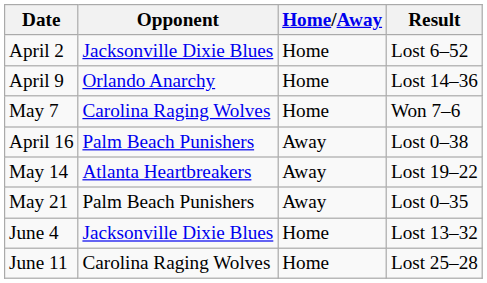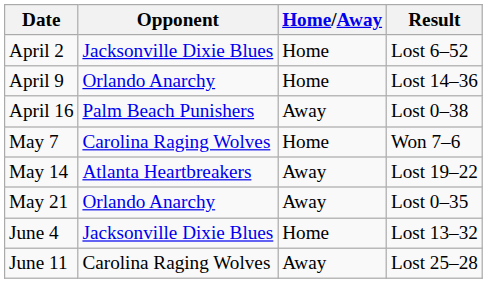rows swapped: April 16 <-> May 7
May 21 | Opponent: Palm Beach Punishers -> Orlando Anarchy
June 11 | Home/Away: Home -> Away
